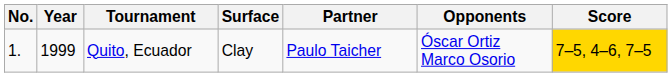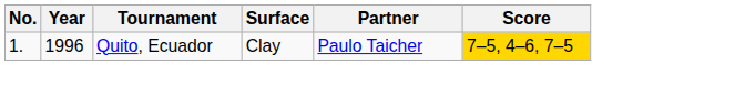- column: Opponents | Óscar Ortiz Marco Osorio
Quito, Ecuador | Year: 1999 -> 1996
